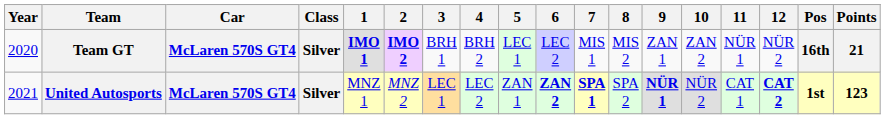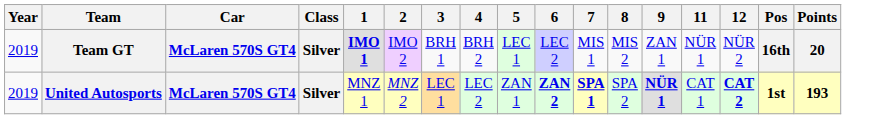- column: 10 | ZAN 2 | NÜR 2
Team GT | Year: 2020 -> 2019
Team GT | 2: bold -> normal
Team GT | Points: 21 -> 20
United Autosports | Year: 2021 -> 2019
United Autosports | Points: 123 -> 193
